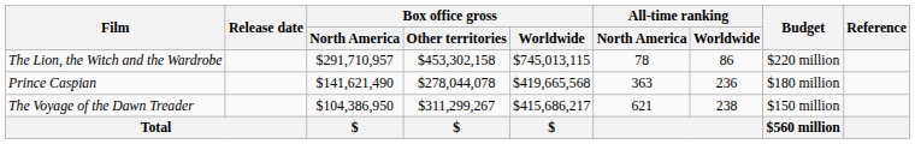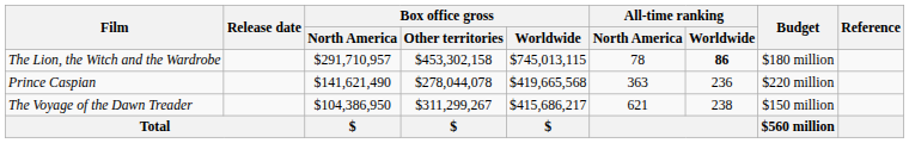The Lion, the Witch and the Wardrobe | All-time ranking / Worldwide: normal -> bold
The Lion, the Witch and the Wardrobe | Budget: $220 million -> $180 million
Prince Caspian | Budget: $180 million -> $220 million
